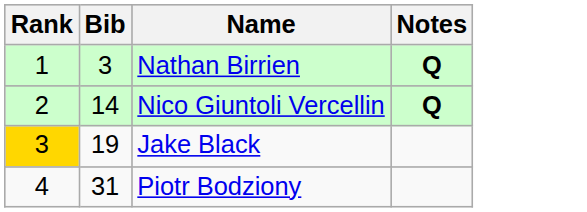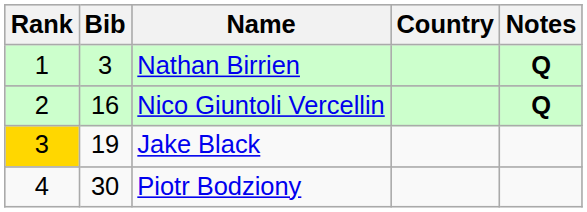+ column: Country
Nico Giuntoli Vercellin | Bib: 14 -> 16
Piotr Bodziony | Bib: 31 -> 30
